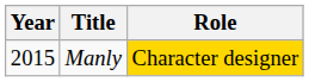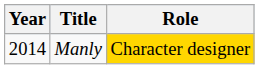Manly | Year: 2015 -> 2014
